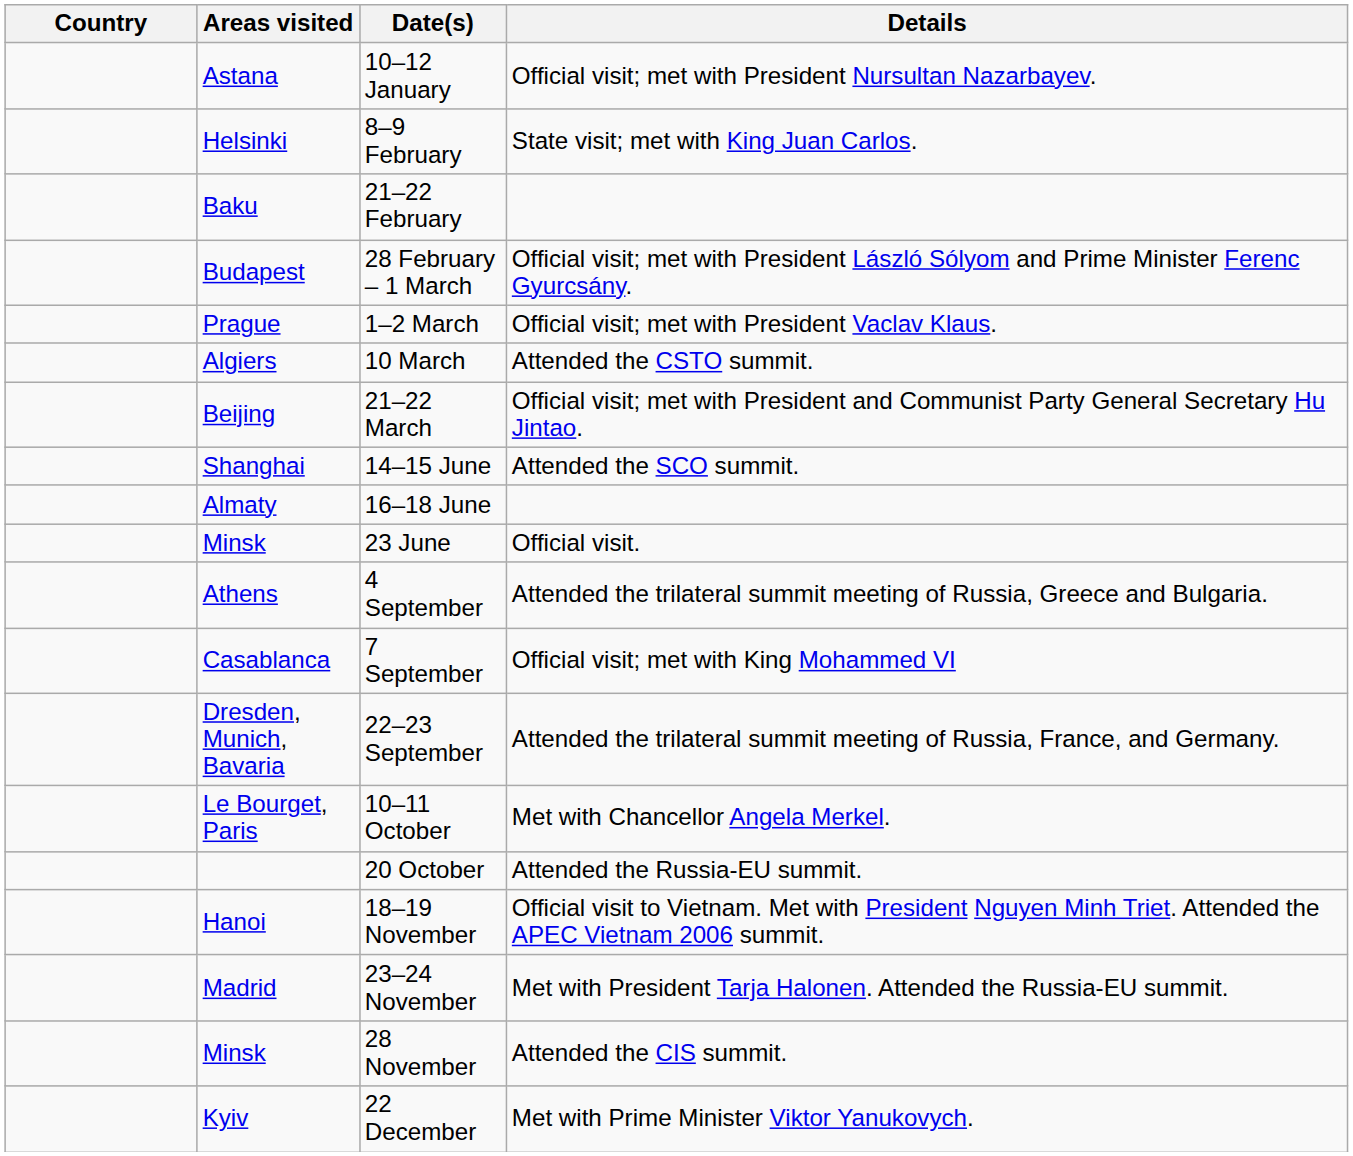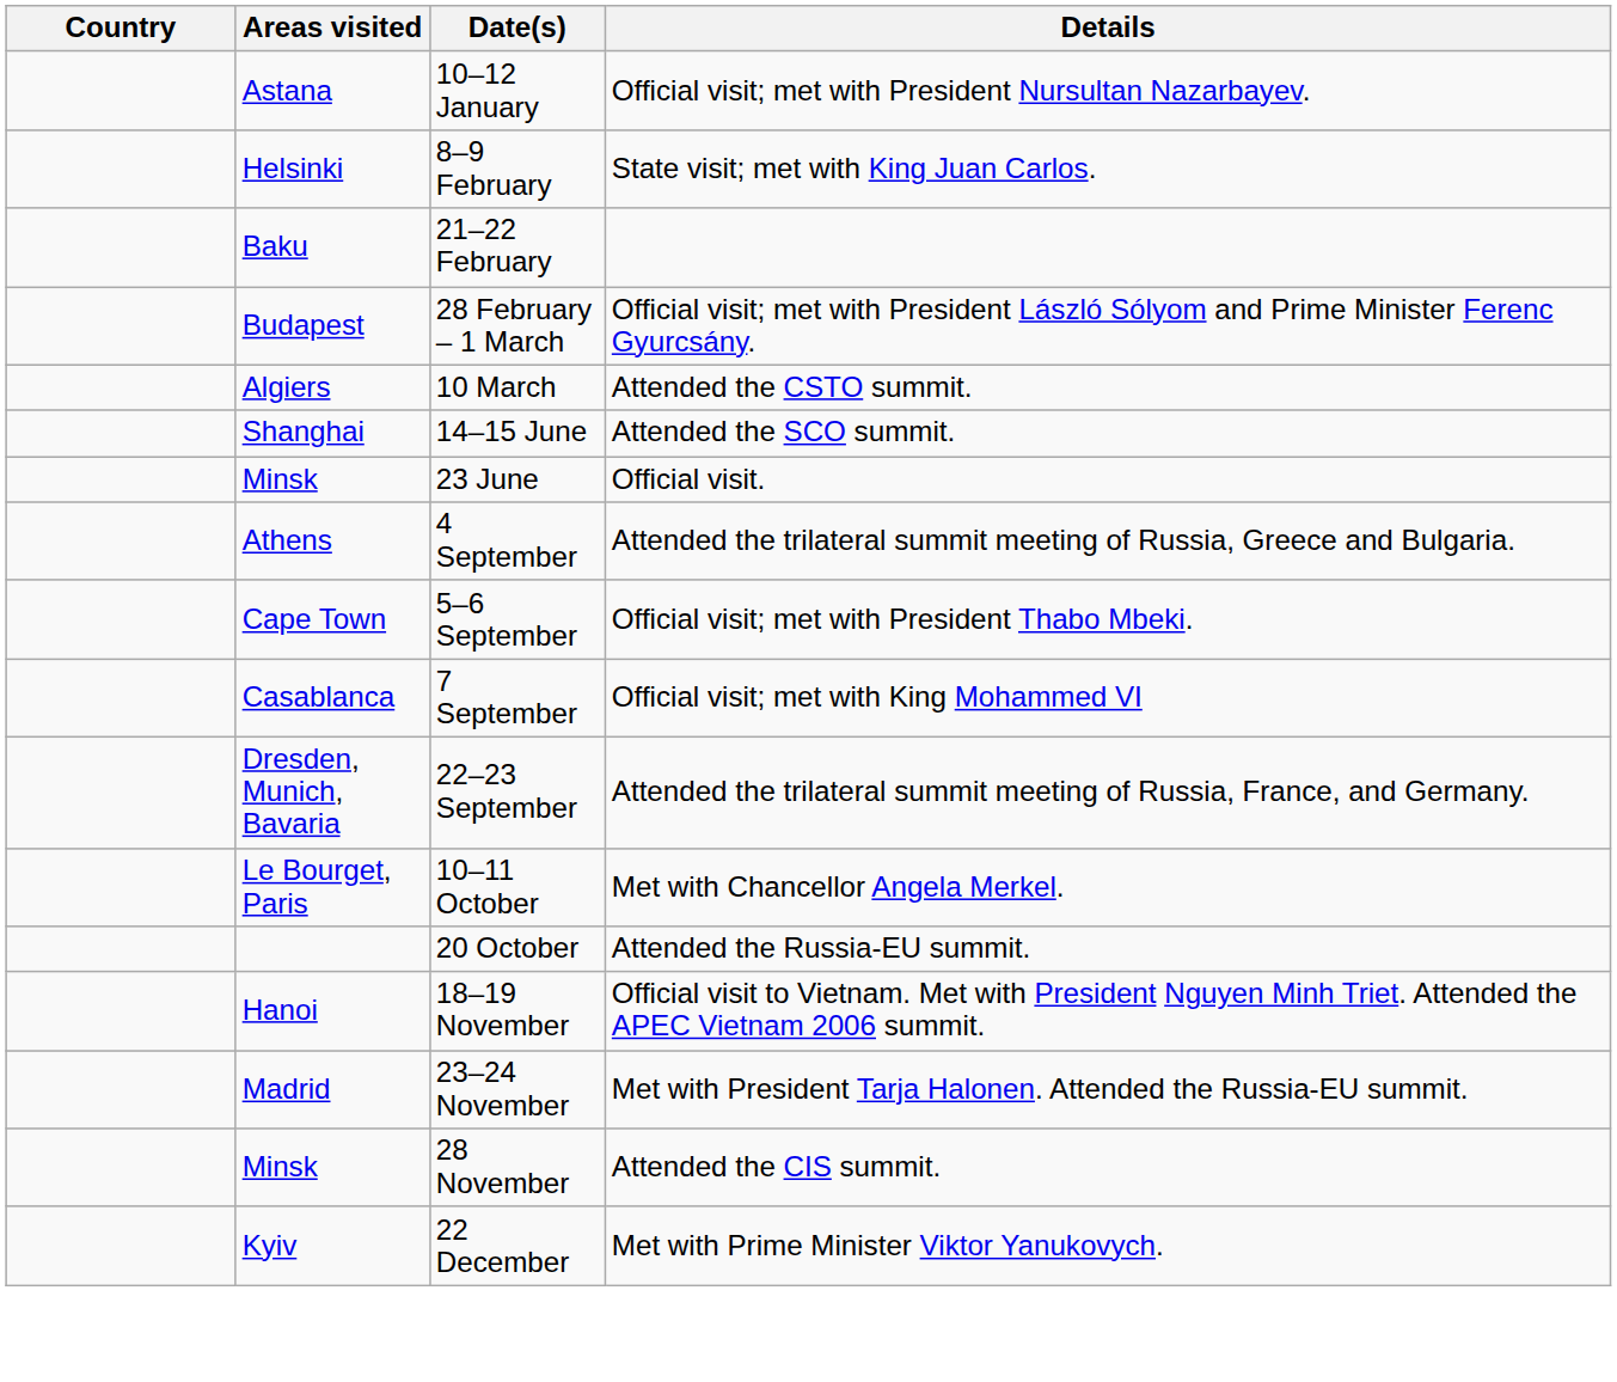- row: Prague | 1–2 March | Official visit; met with President Vaclav Klaus.
- row: Beijing | 21–22 March | Official visit; met with President and Communist Party General Secretary Hu Jintao.
- row: Almaty | 16–18 June
+ row: Cape Town | 5–6 September | Official visit; met with President Thabo Mbeki.
